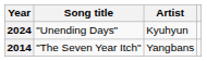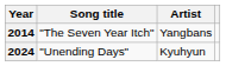rows swapped: 2014 <-> 2024
